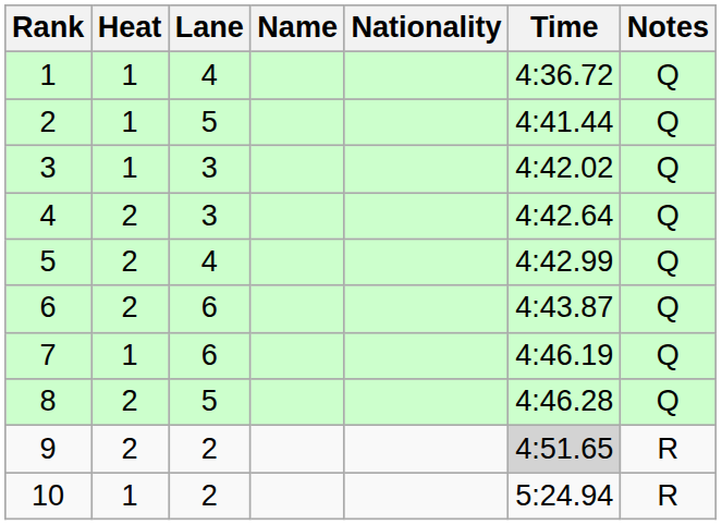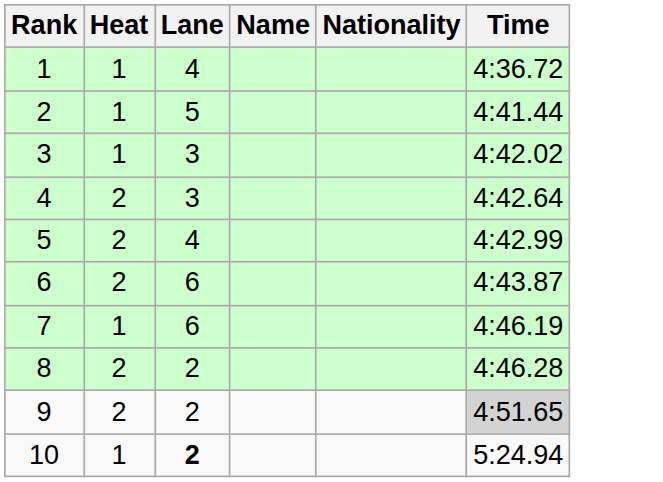- column: Notes | Q | Q | Q | Q | Q | Q | Q | Q | R | R
8 | Lane: 5 -> 2
10 | Lane: normal -> bold
